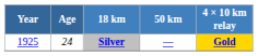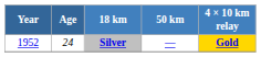Silver | Year: 1925 -> 1952
